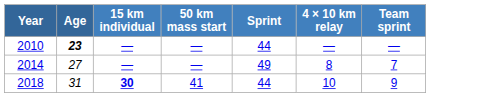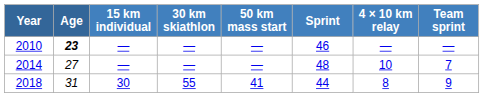+ column: 30 km skiathlon | — | — | 55
2010 | Sprint: 44 -> 46
2014 | Sprint: 49 -> 48
2014 | 4 × 10 km relay: 8 -> 10
2018 | 15 km individual: bold -> normal
2018 | 4 × 10 km relay: 10 -> 8
